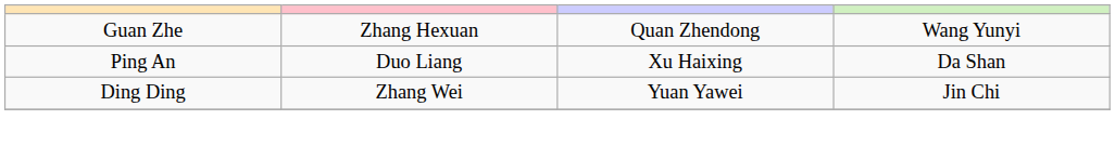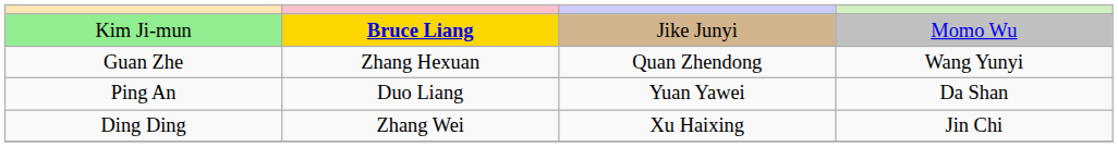+ row: Kim Ji-mun | Bruce Liang | Jike Junyi | Momo Wu
Ping An | column 3: Xu Haixing -> Yuan Yawei
Ding Ding | column 3: Yuan Yawei -> Xu Haixing
